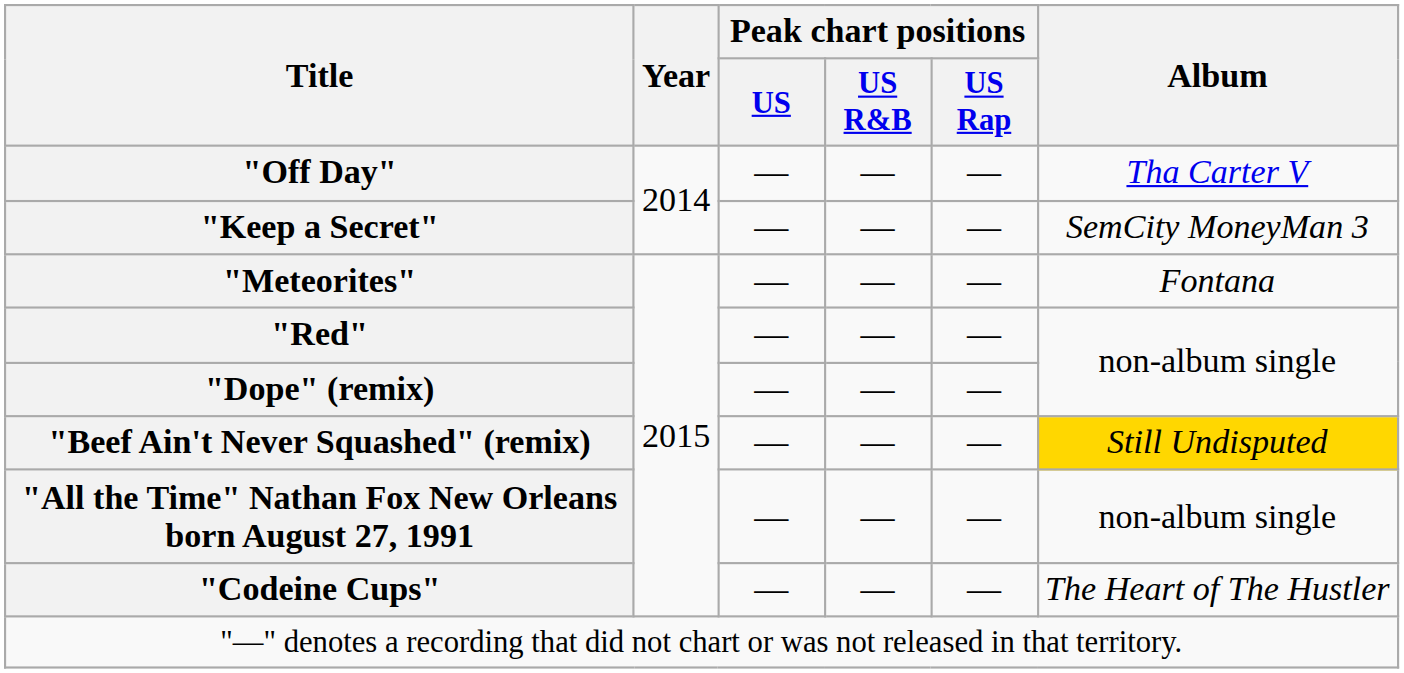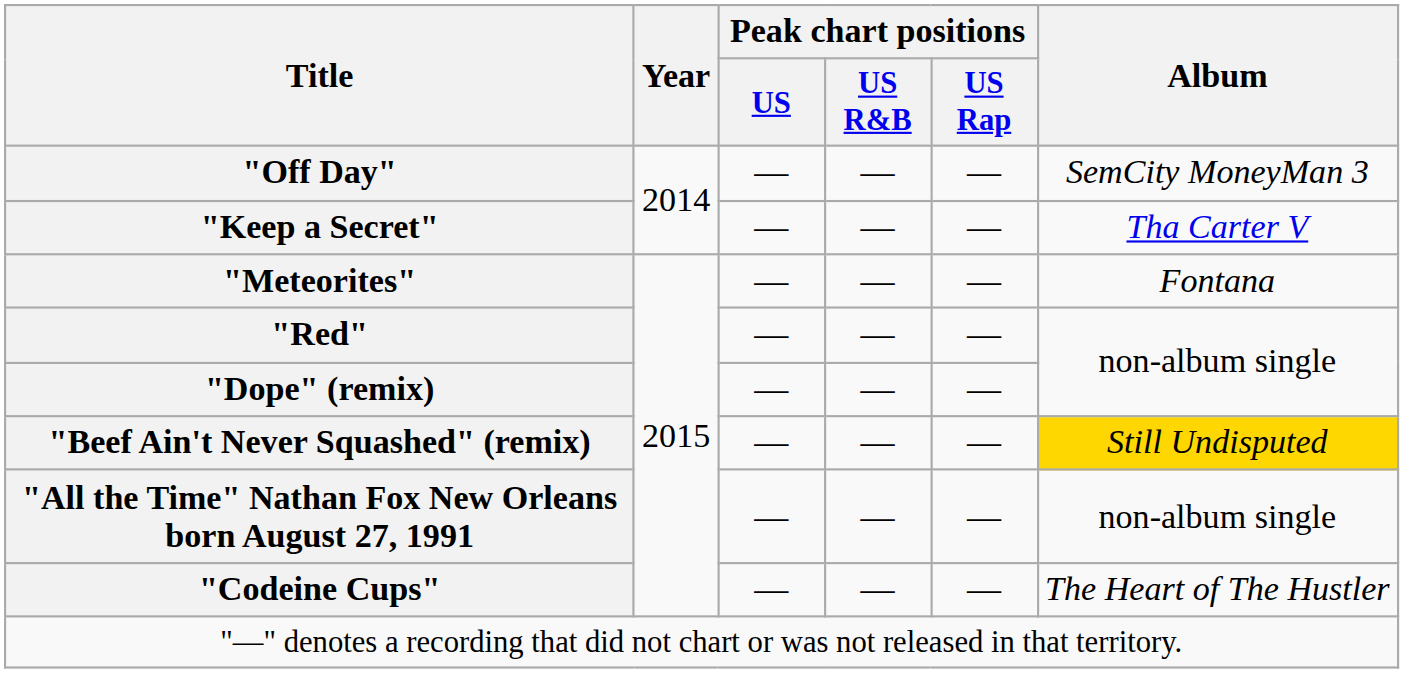"Off Day" | Album: Tha Carter V -> SemCity MoneyMan 3
"Keep a Secret" | Album: SemCity MoneyMan 3 -> Tha Carter V
